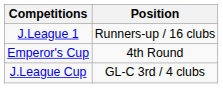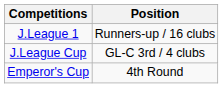rows swapped: Emperor's Cup <-> J.League Cup
